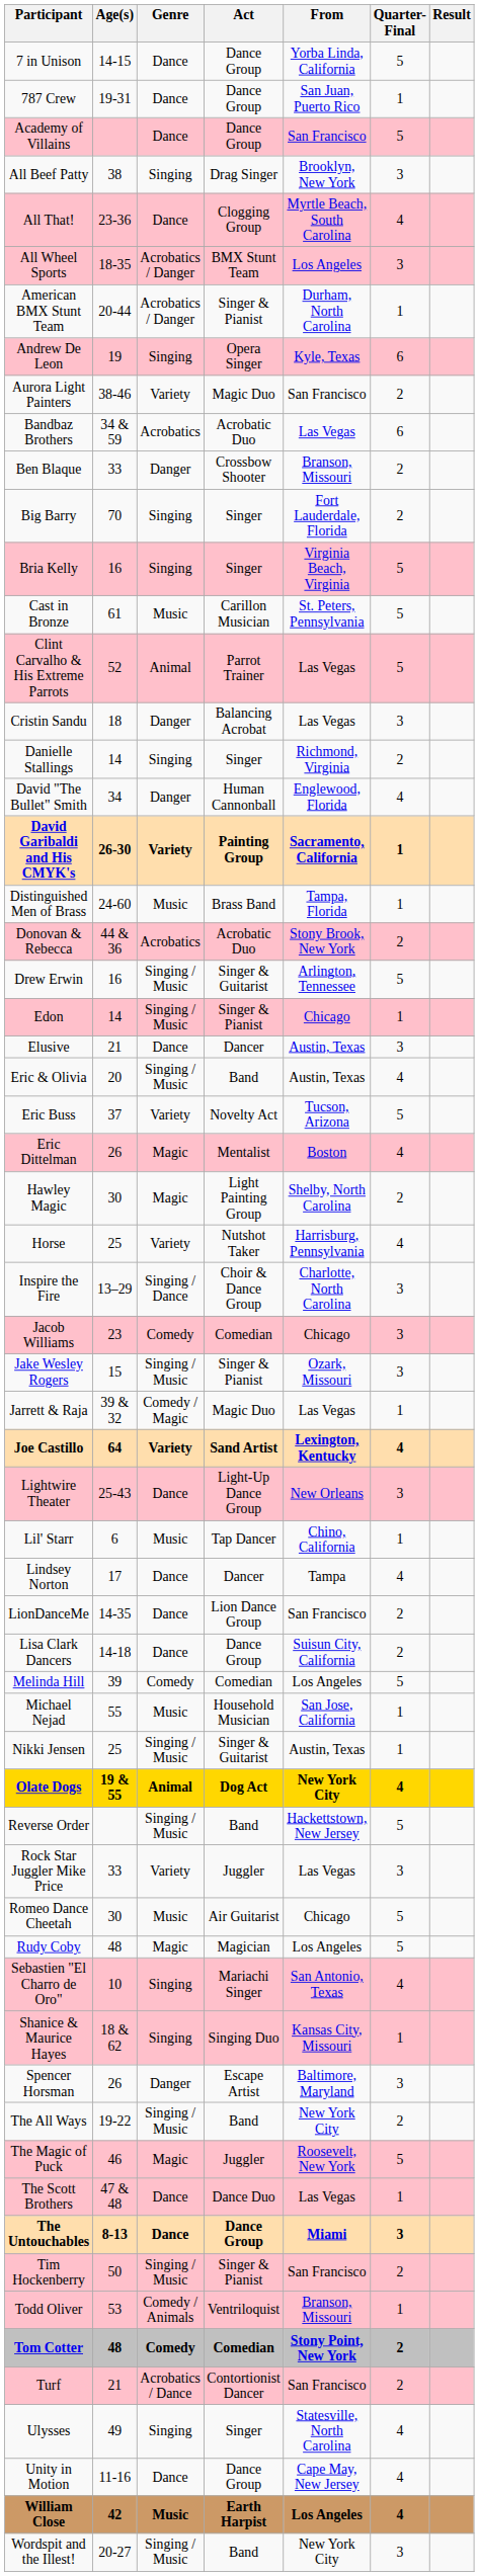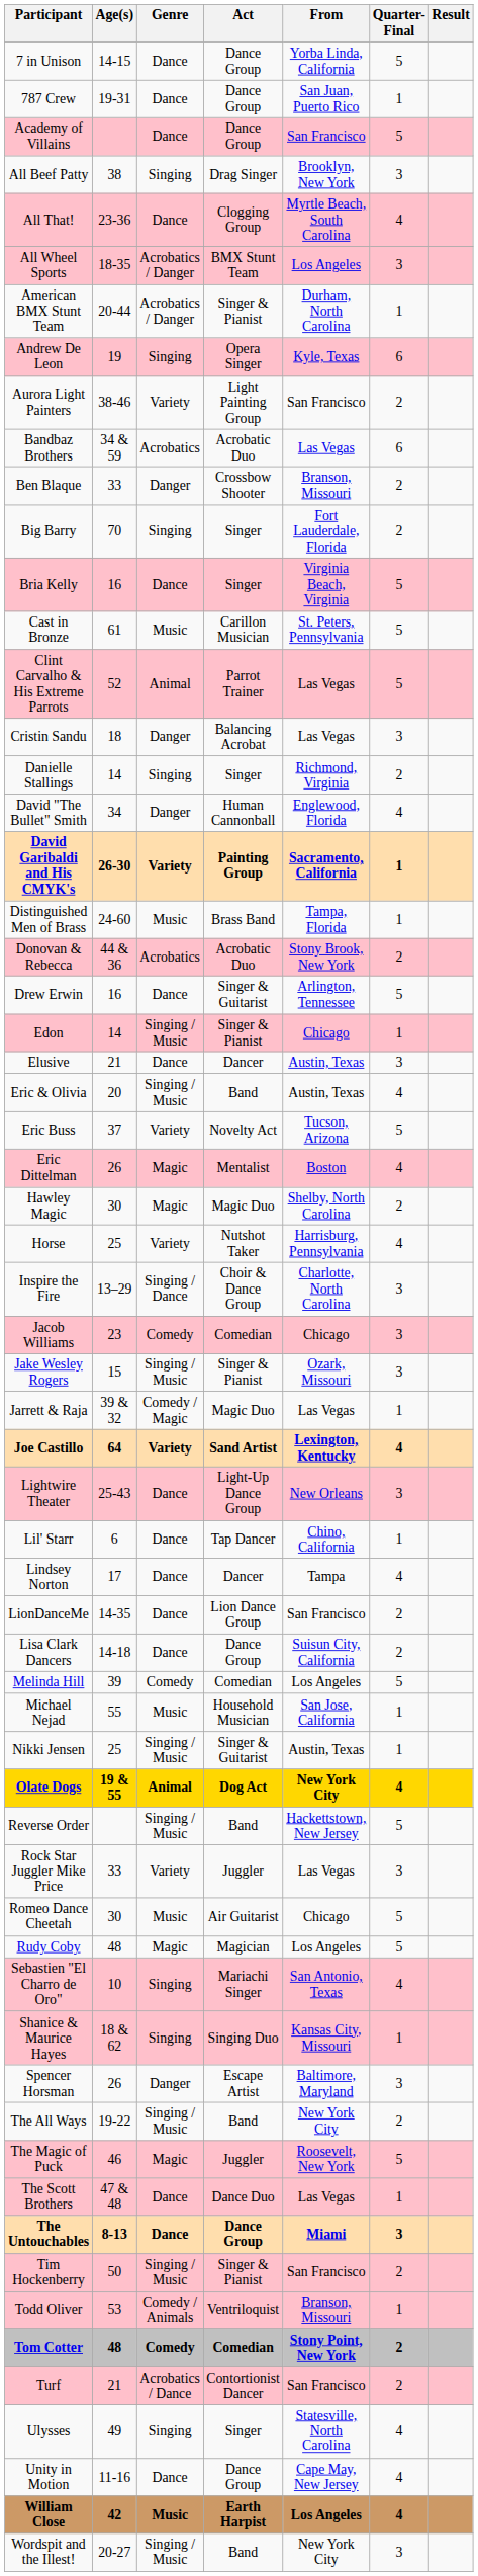Aurora Light Painters | Act: Magic Duo -> Light Painting Group
Bria Kelly | Genre: Singing -> Dance
Drew Erwin | Genre: Singing / Music -> Dance
Hawley Magic | Act: Light Painting Group -> Magic Duo
Lil' Starr | Genre: Music -> Dance
